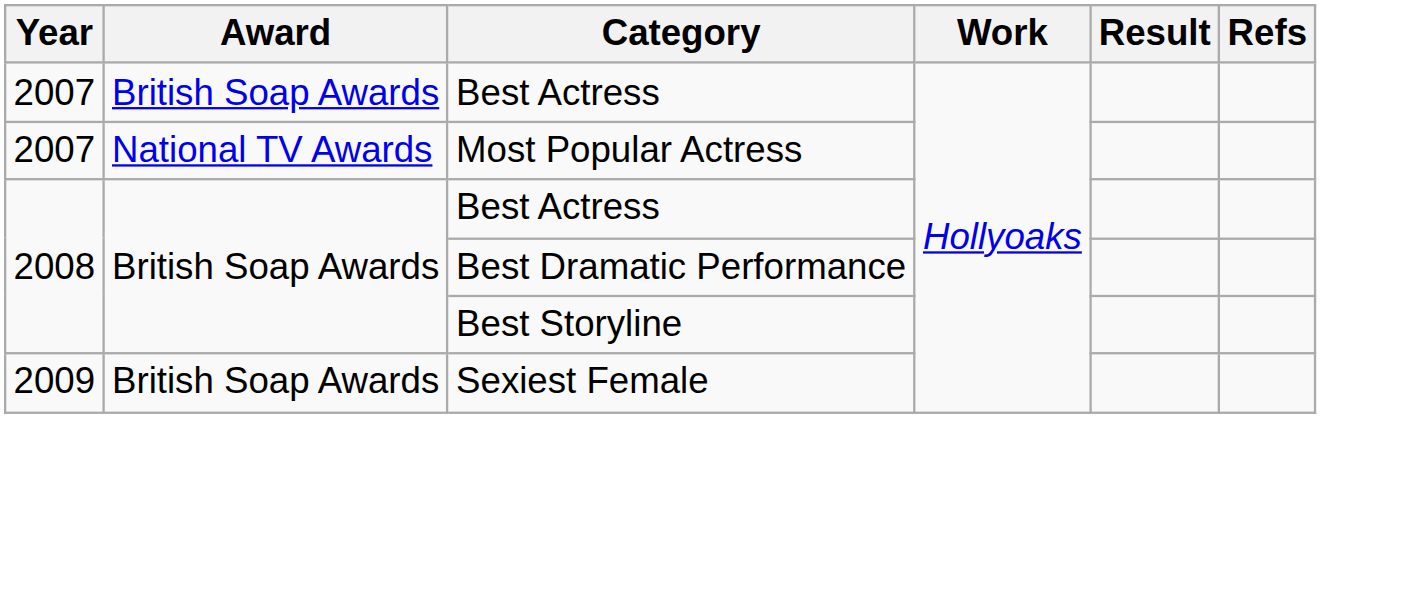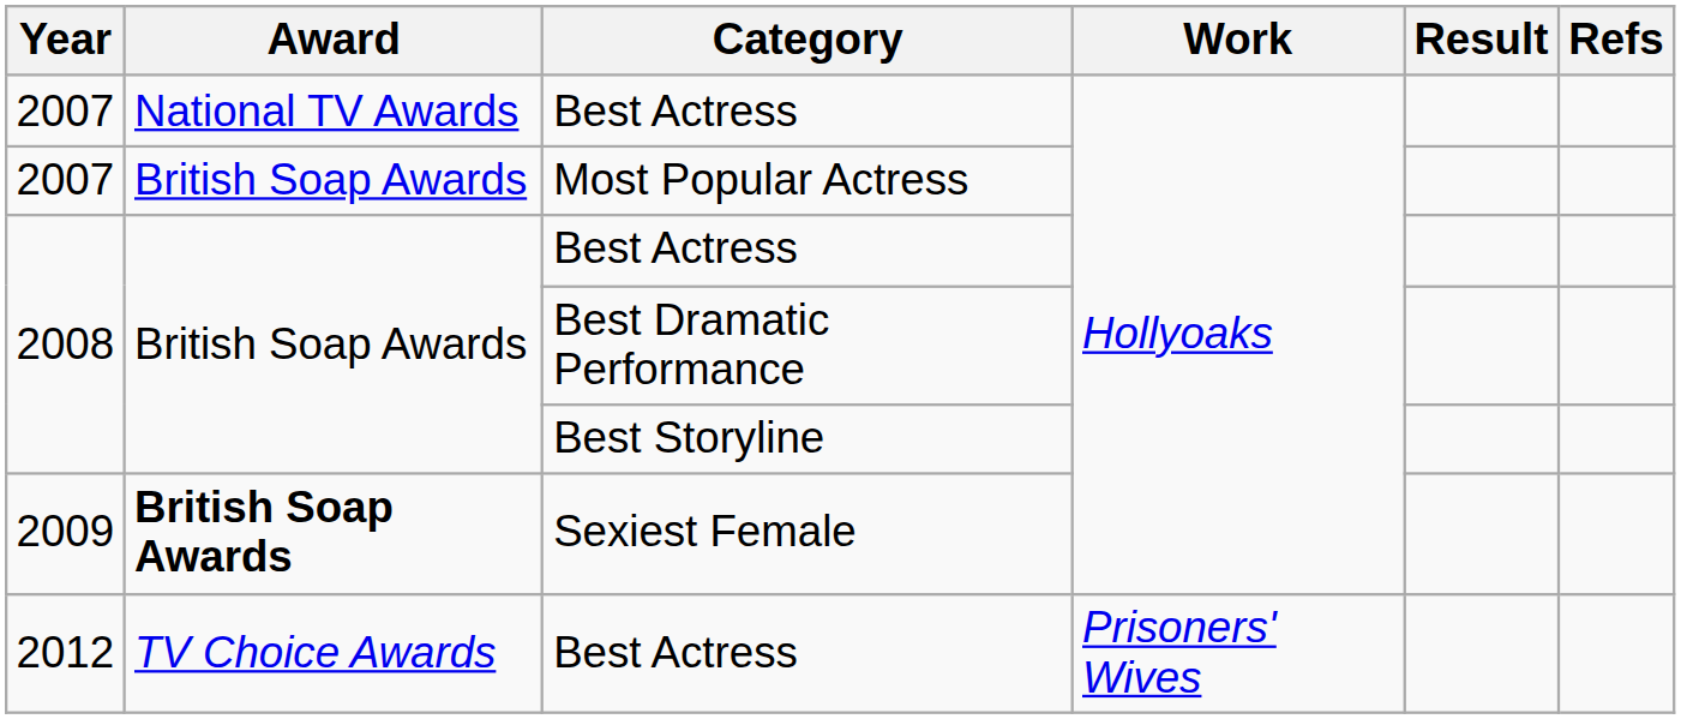2007 / Best Actress | Award: British Soap Awards -> National TV Awards
Most Popular Actress | Award: National TV Awards -> British Soap Awards
Sexiest Female | Award: normal -> bold
+ row: 2012 | TV Choice Awards | Best Actress | Prisoners' Wives
